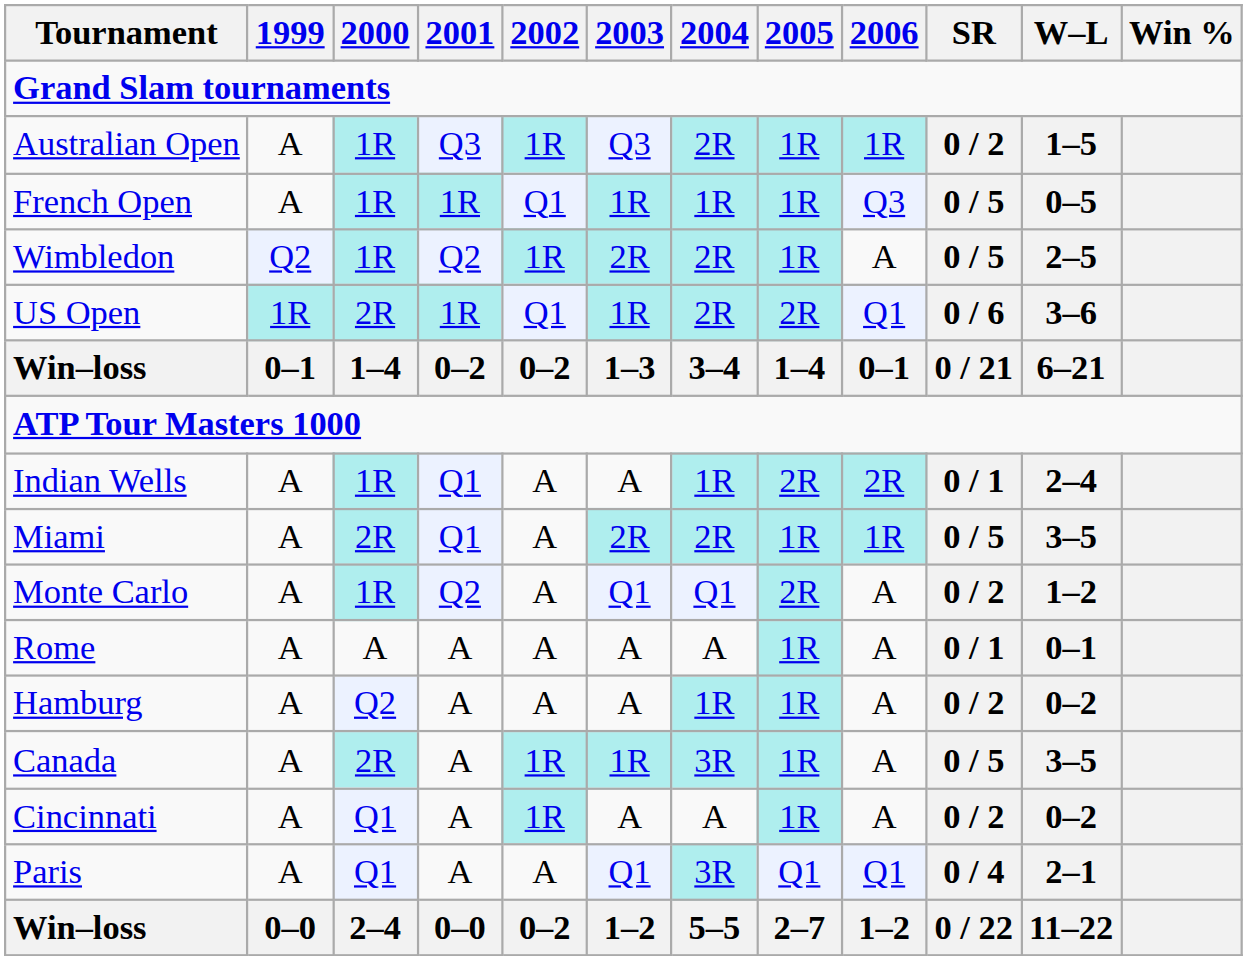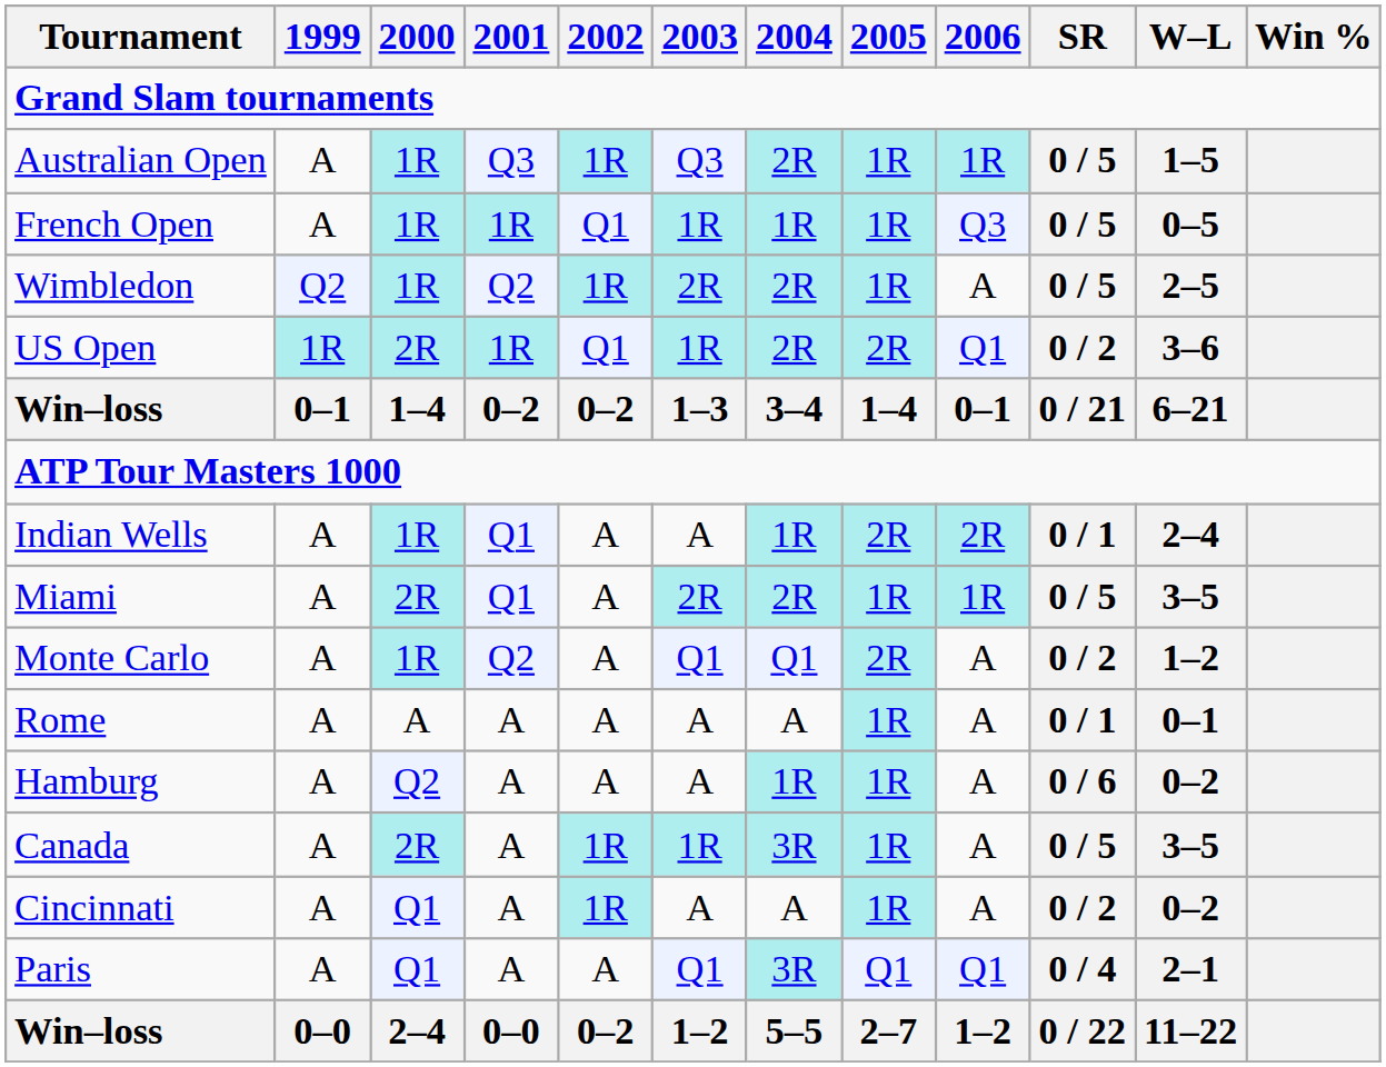Australian Open | SR: 0 / 2 -> 0 / 5
US Open | SR: 0 / 6 -> 0 / 2
Hamburg | SR: 0 / 2 -> 0 / 6
